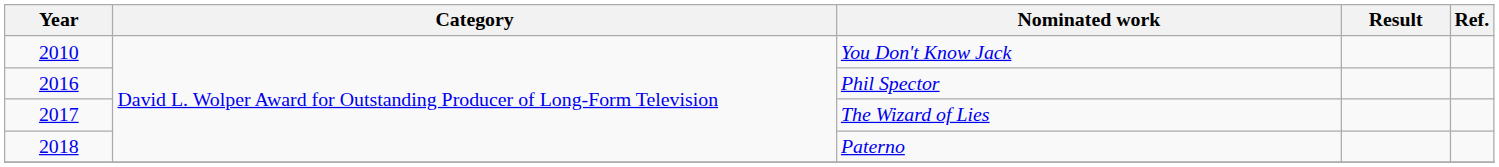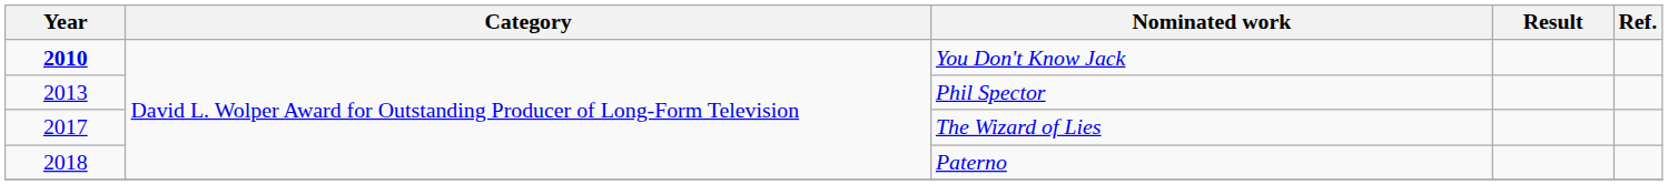You Don't Know Jack | Year: normal -> bold
Phil Spector | Year: 2016 -> 2013
